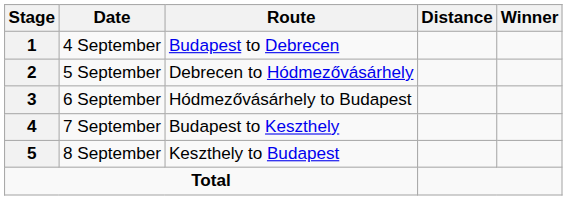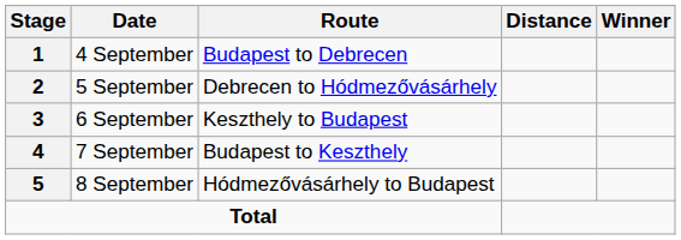6 September | Route: Hódmezővásárhely to Budapest -> Keszthely to Budapest
8 September | Route: Keszthely to Budapest -> Hódmezővásárhely to Budapest
